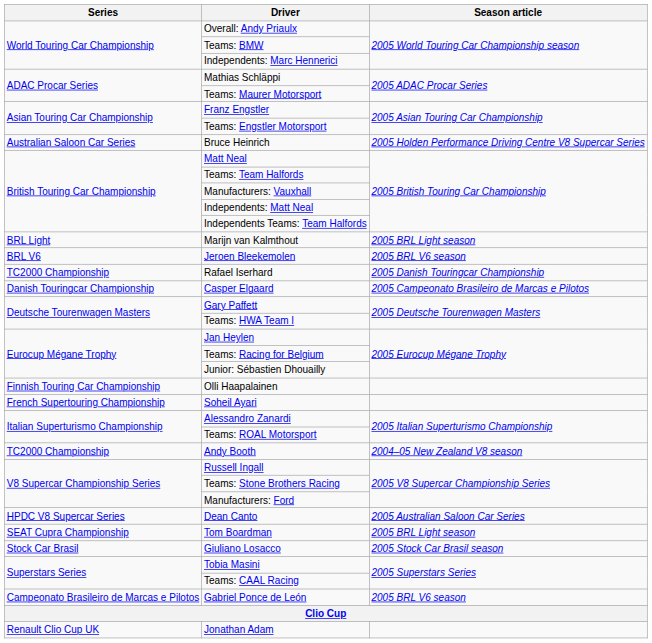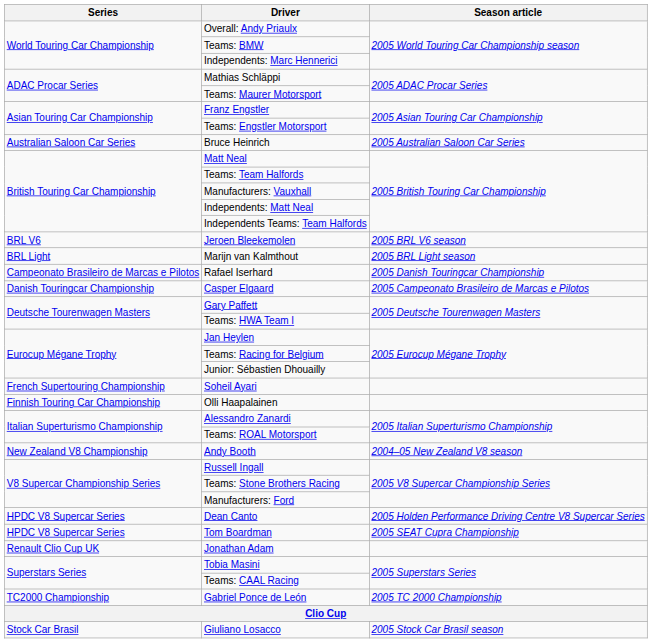Bruce Heinrich | Season article: 2005 Holden Performance Driving Centre V8 Supercar Series -> 2005 Australian Saloon Car Series
rows swapped: Jeroen Bleekemolen <-> Marijn van Kalmthout
Rafael Iserhard | Series: TC2000 Championship -> Campeonato Brasileiro de Marcas e Pilotos
rows swapped: Olli Haapalainen <-> Soheil Ayari
Andy Booth | Series: TC2000 Championship -> New Zealand V8 Championship
Dean Canto | Season article: 2005 Australian Saloon Car Series -> 2005 Holden Performance Driving Centre V8 Supercar Series
Tom Boardman | Series: SEAT Cupra Championship -> HPDC V8 Supercar Series
Tom Boardman | Season article: 2005 BRL Light season -> 2005 SEAT Cupra Championship
rows swapped: Giuliano Losacco <-> Jonathan Adam
Gabriel Ponce de León | Series: Campeonato Brasileiro de Marcas e Pilotos -> TC2000 Championship
Gabriel Ponce de León | Season article: 2005 BRL V6 season -> 2005 TC 2000 Championship
